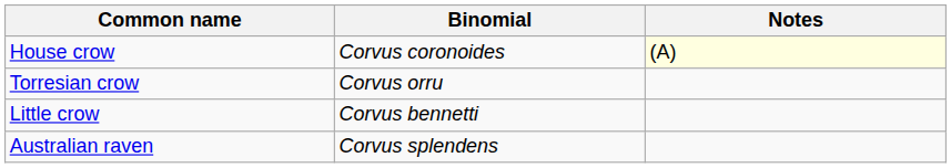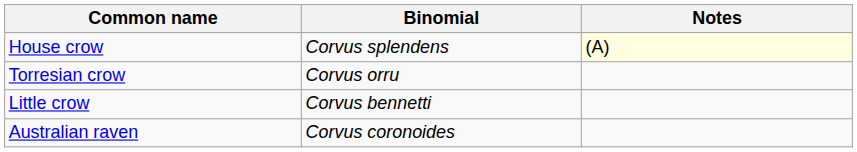House crow | Binomial: Corvus coronoides -> Corvus splendens
Australian raven | Binomial: Corvus splendens -> Corvus coronoides
